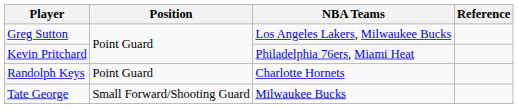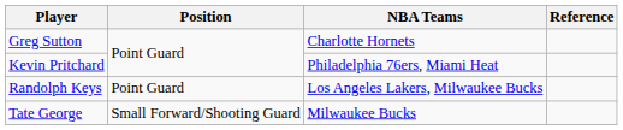Greg Sutton | NBA Teams: Los Angeles Lakers, Milwaukee Bucks -> Charlotte Hornets
Randolph Keys | NBA Teams: Charlotte Hornets -> Los Angeles Lakers, Milwaukee Bucks
